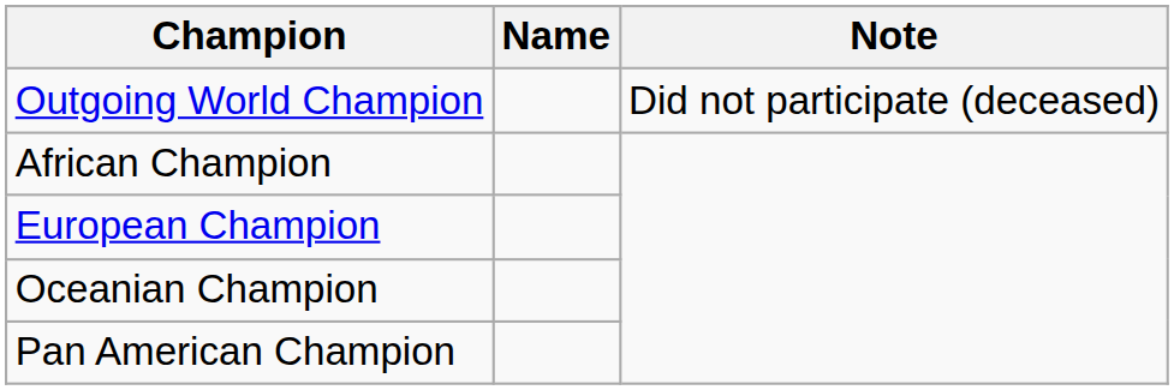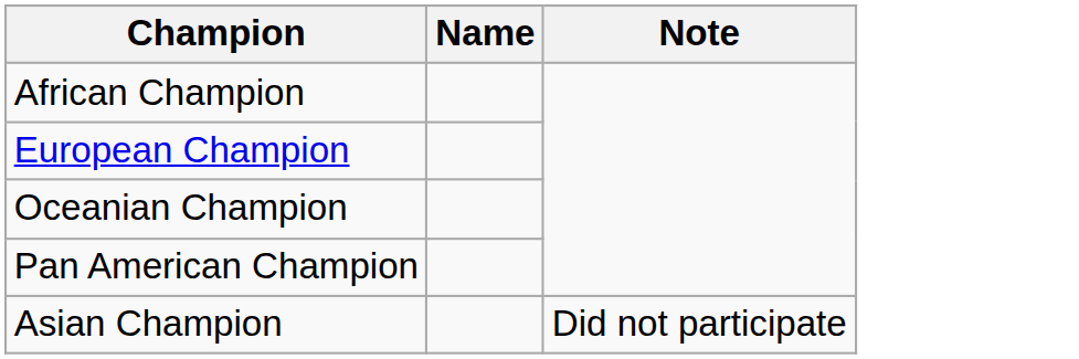- row: Outgoing World Champion | Did not participate (deceased)
+ row: Asian Champion | Did not participate
